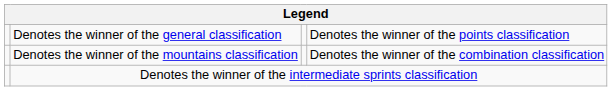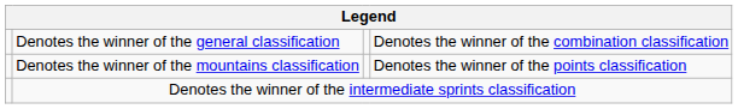Denotes the winner of the general classification | column 4: Denotes the winner of the points classification -> Denotes the winner of the combination classification
Denotes the winner of the mountains classification | column 4: Denotes the winner of the combination classification -> Denotes the winner of the points classification
